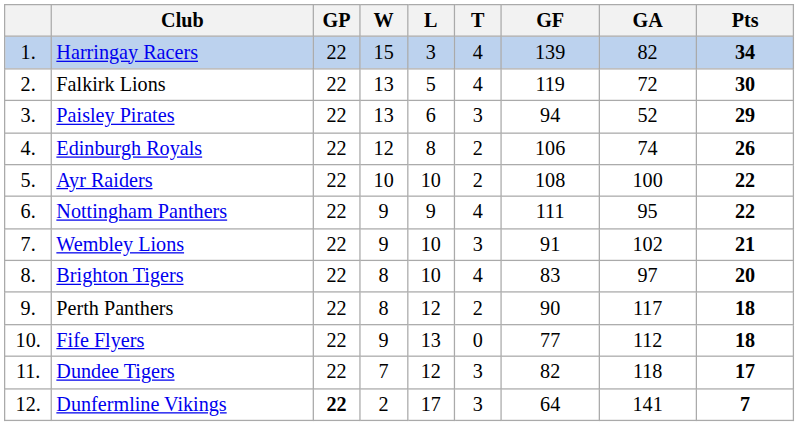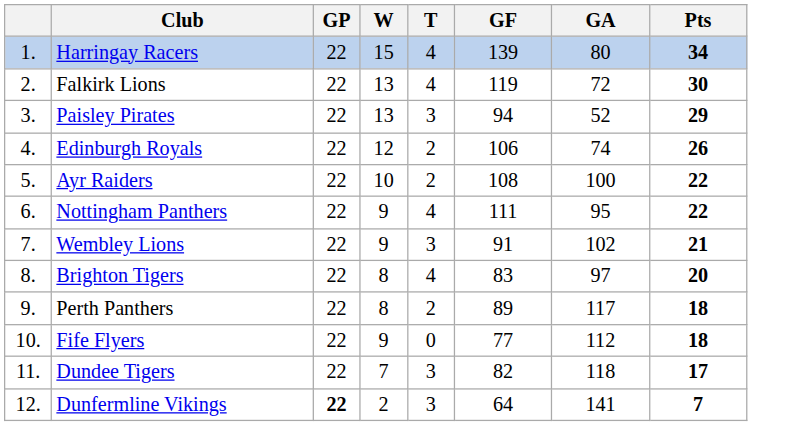- column: L | 3 | 5 | 6 | 8 | 10 | 9 | 10 | 10 | 12 | 13 | 12 | 17
Harringay Racers | GA: 82 -> 80
Perth Panthers | GF: 90 -> 89
